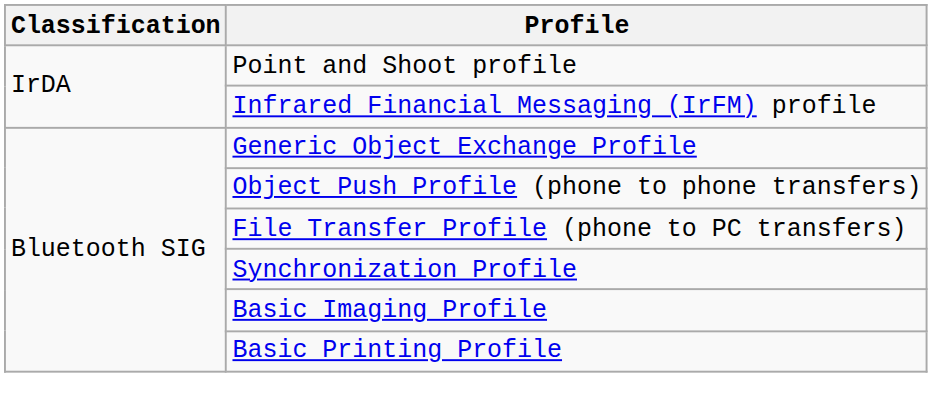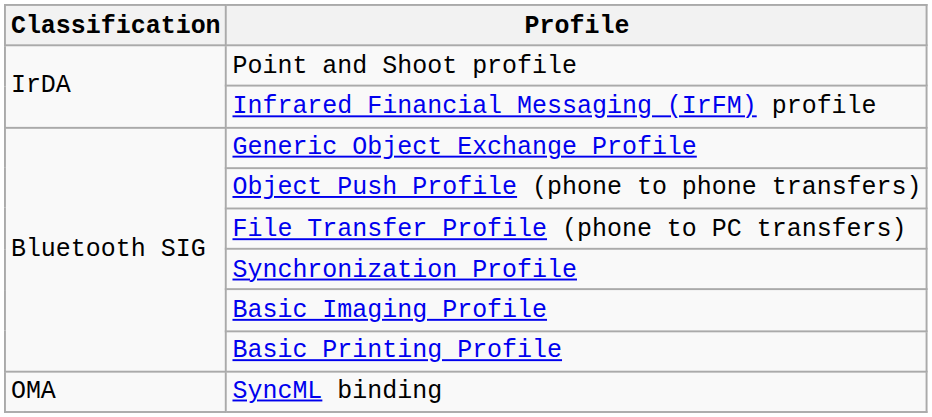+ row: OMA | SyncML binding
